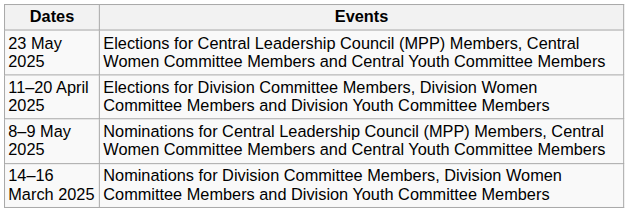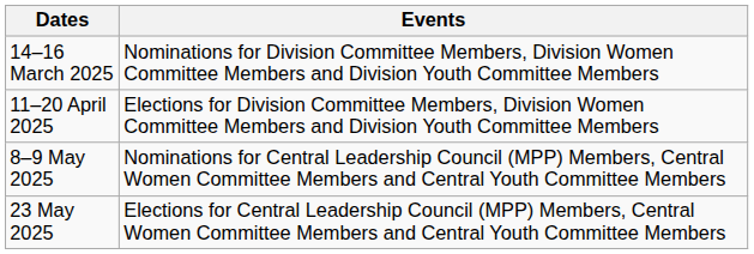rows swapped: 14–16 March 2025 <-> 23 May 2025
